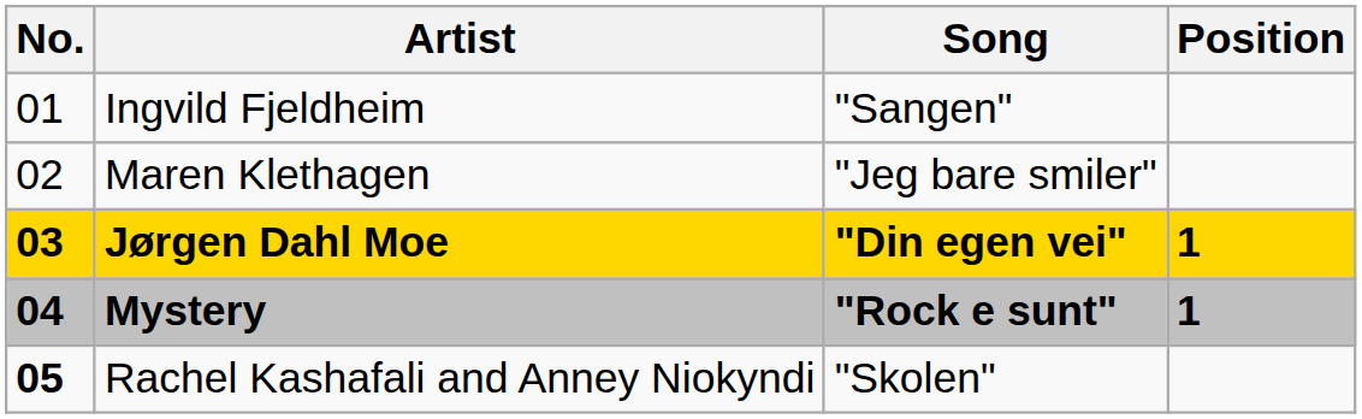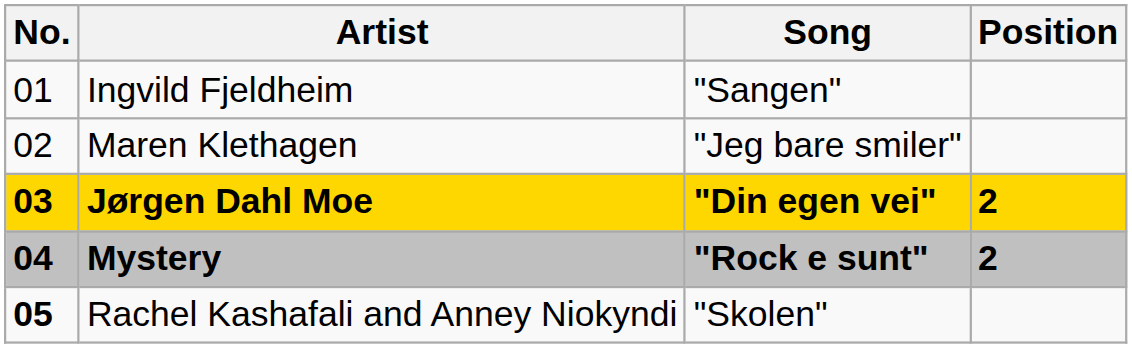Jørgen Dahl Moe | Position: 1 -> 2
Mystery | Position: 1 -> 2
